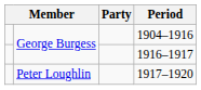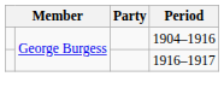- row: Peter Loughlin | 1917–1920
